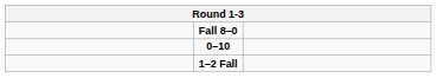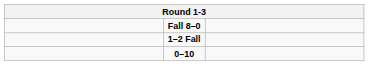rows swapped: 1–2 Fall <-> 0–10
